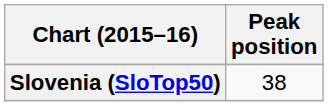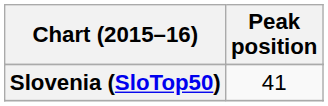Slovenia (SloTop50) | Peak position: 38 -> 41
